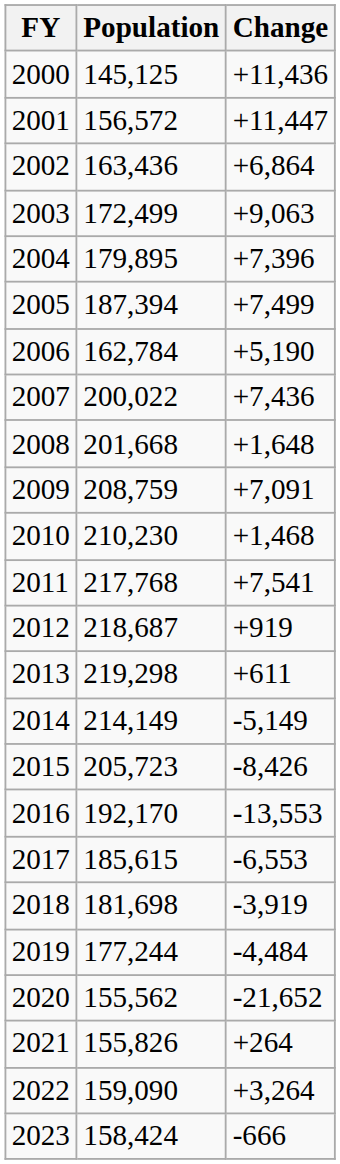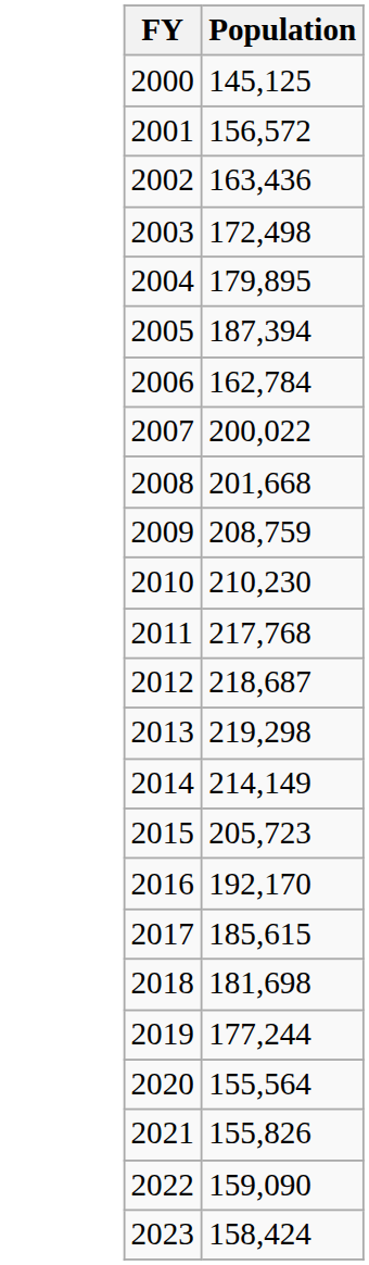- column: Change | +11,436 | +11,447 | +6,864 | +9,063 | +7,396 | +7,499 | +5,190 | +7,436 | +1,648 | +7,091 | +1,468 | +7,541 | +919 | +611 | -5,149 | -8,426 | -13,553 | -6,553 | -3,919 | -4,484 | -21,652 | +264 | +3,264 | -666
2003 | Population: 172,499 -> 172,498
2020 | Population: 155,562 -> 155,564
